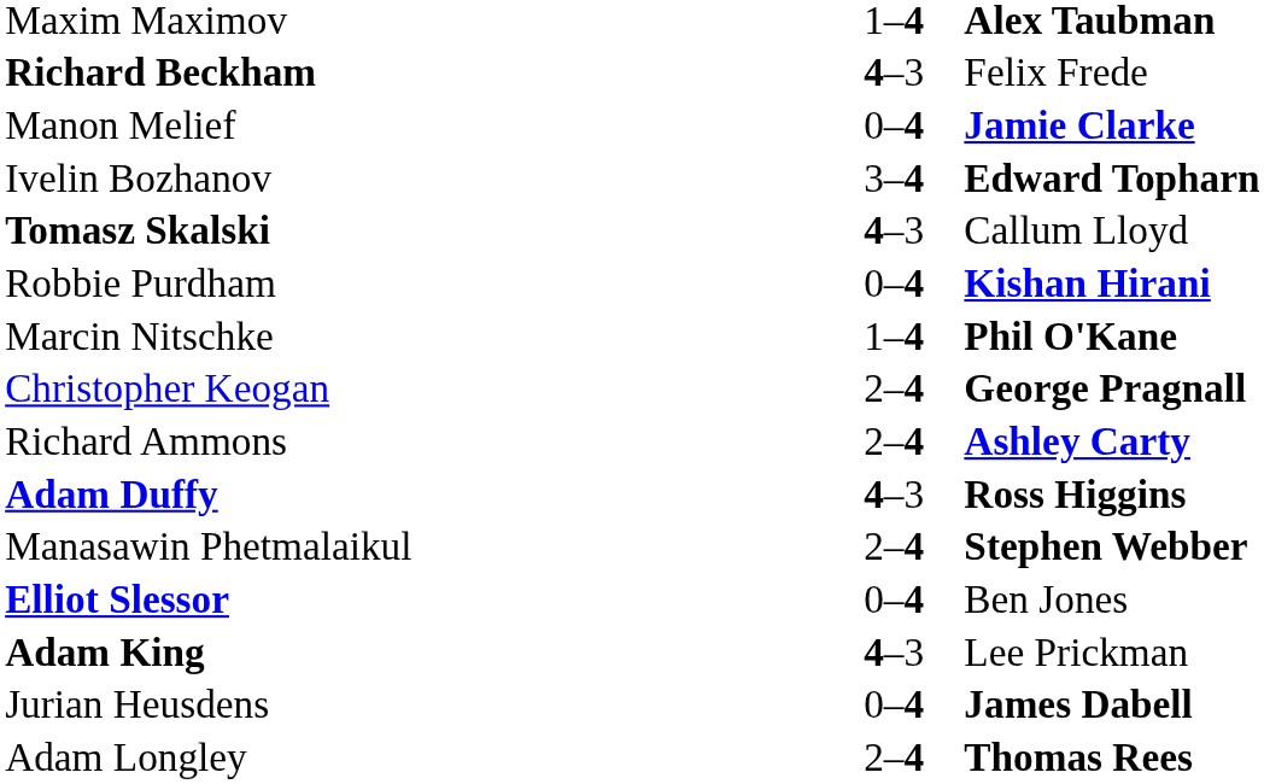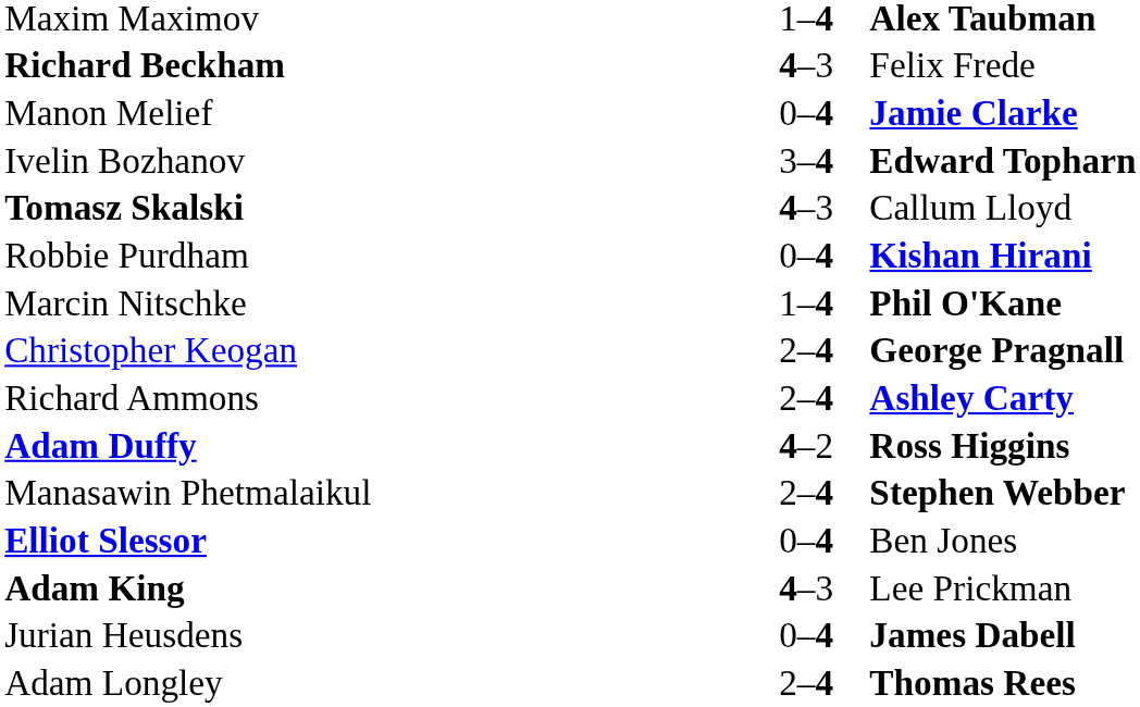Adam Duffy | column 2: 4–3 -> 4–2
